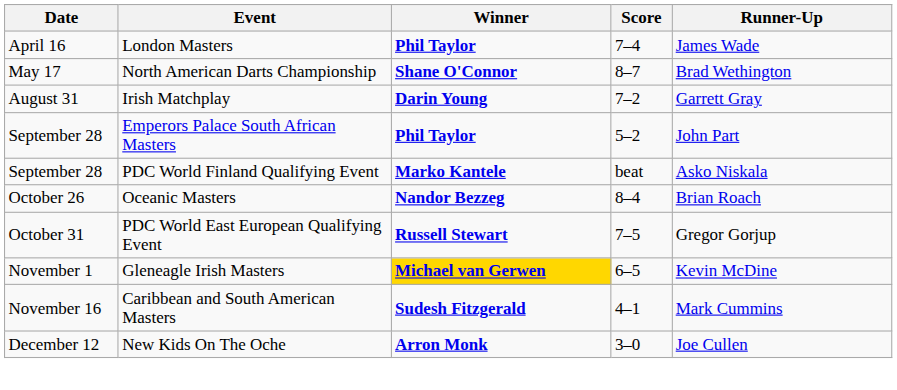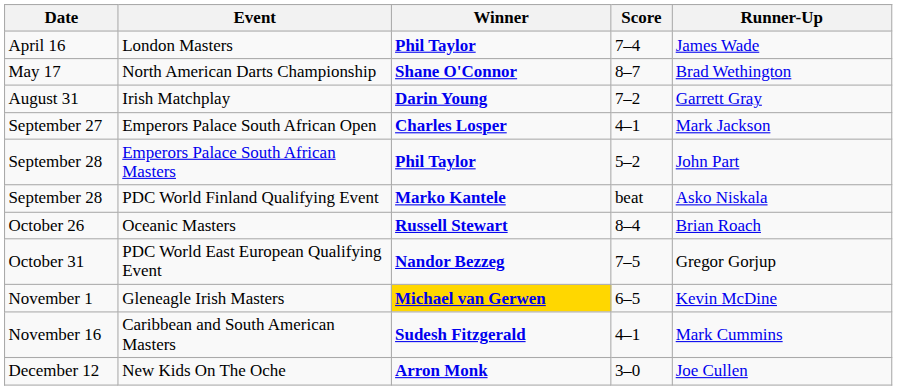+ row: September 27 | Emperors Palace South African Open | Charles Losper | 4–1 | Mark Jackson
Oceanic Masters | Winner: Nandor Bezzeg -> Russell Stewart
PDC World East European Qualifying Event | Winner: Russell Stewart -> Nandor Bezzeg
